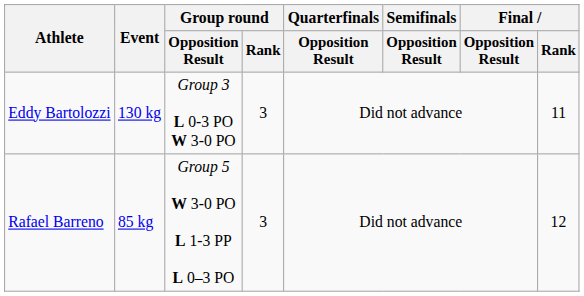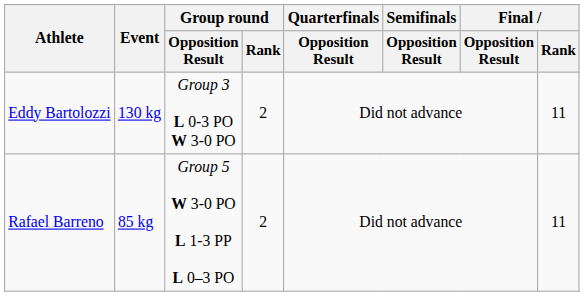Eddy Bartolozzi | Group round / Rank: 3 -> 2
Rafael Barreno | Group round / Rank: 3 -> 2
Rafael Barreno | Final / Rank: 12 -> 11
